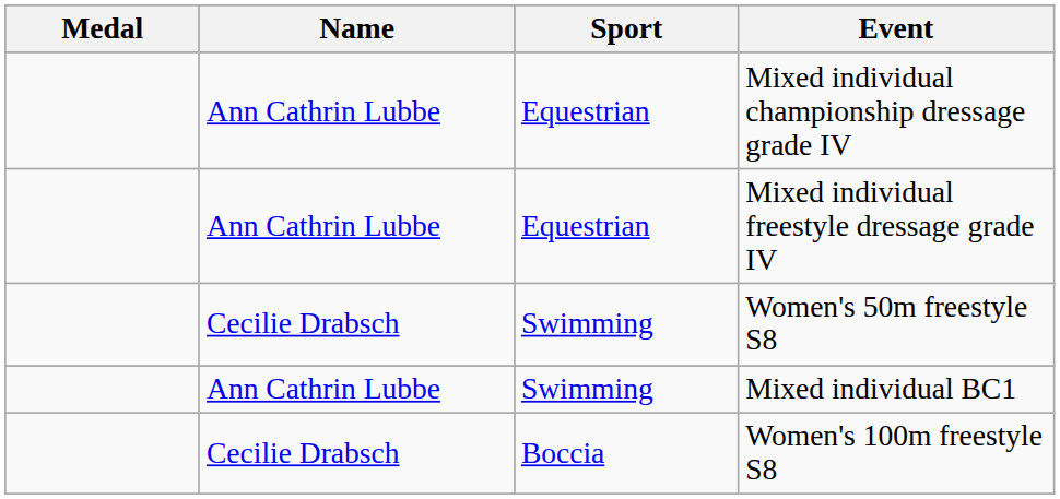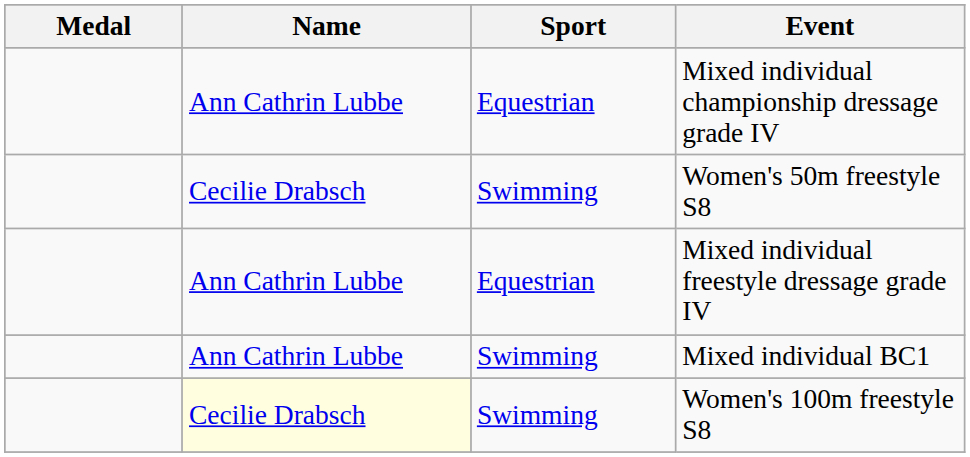rows swapped: Mixed individual freestyle dressage grade IV <-> Women's 50m freestyle S8
Women's 100m freestyle S8 | Name: no background -> lightyellow background
Women's 100m freestyle S8 | Sport: Boccia -> Swimming
